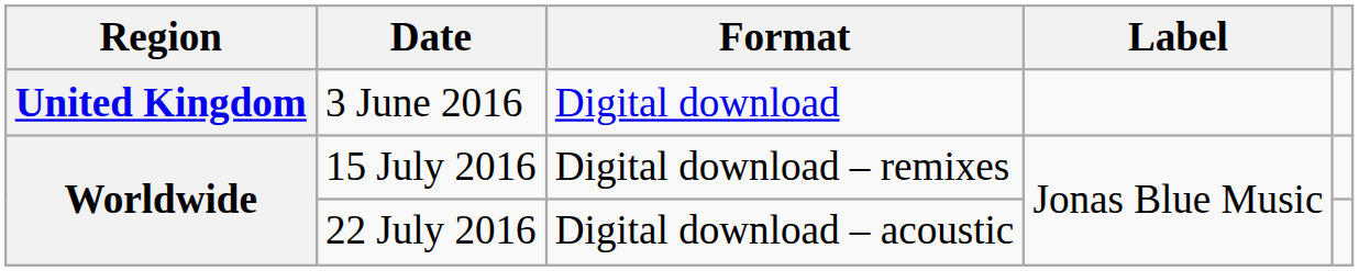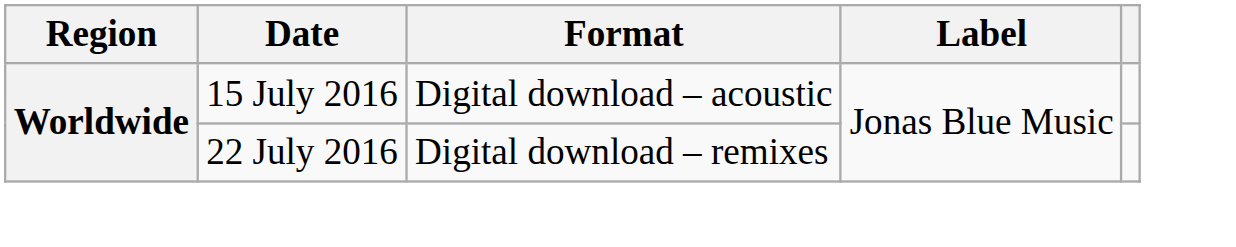- row: United Kingdom | 3 June 2016 | Digital download
15 July 2016 | Format: Digital download – remixes -> Digital download – acoustic
22 July 2016 | Format: Digital download – acoustic -> Digital download – remixes
